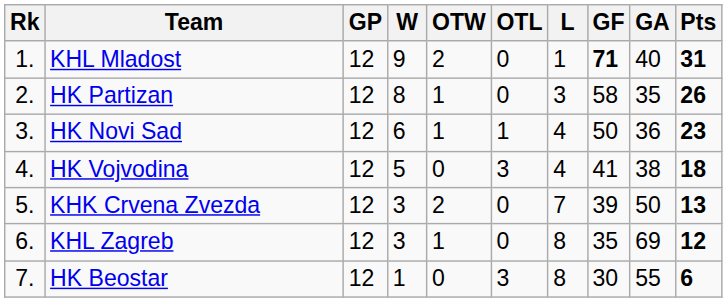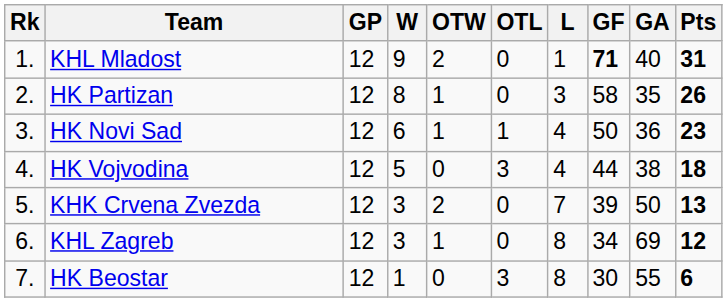HK Vojvodina | GF: 41 -> 44
KHL Zagreb | GF: 35 -> 34
